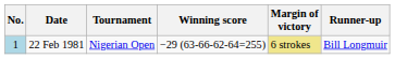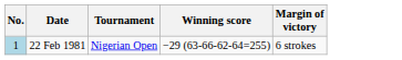- column: Runner-up | Bill Longmuir
22 Feb 1981 | Margin of victory: khaki background -> no background
